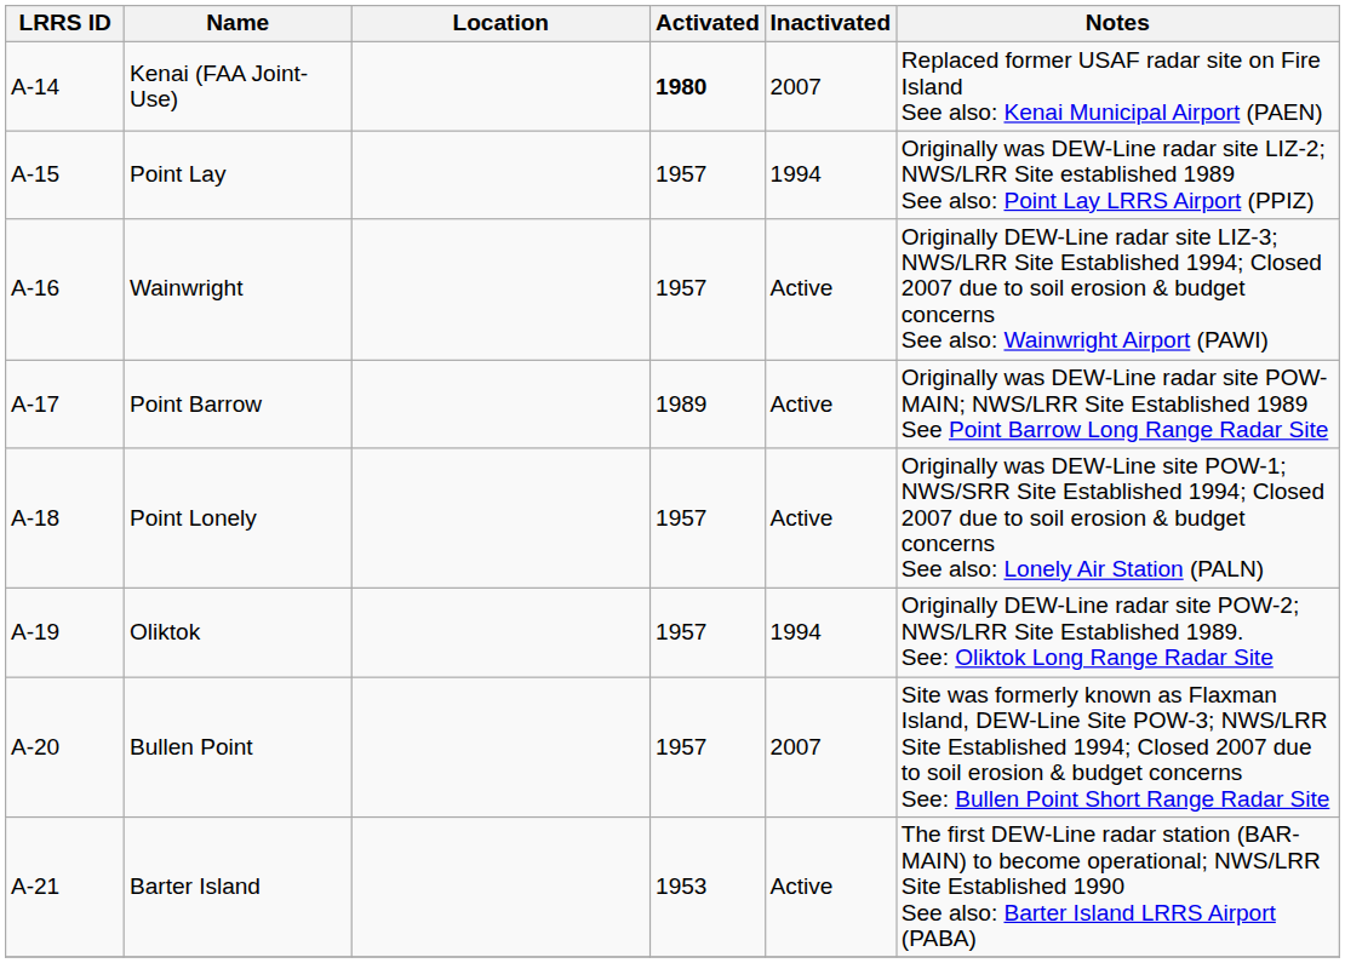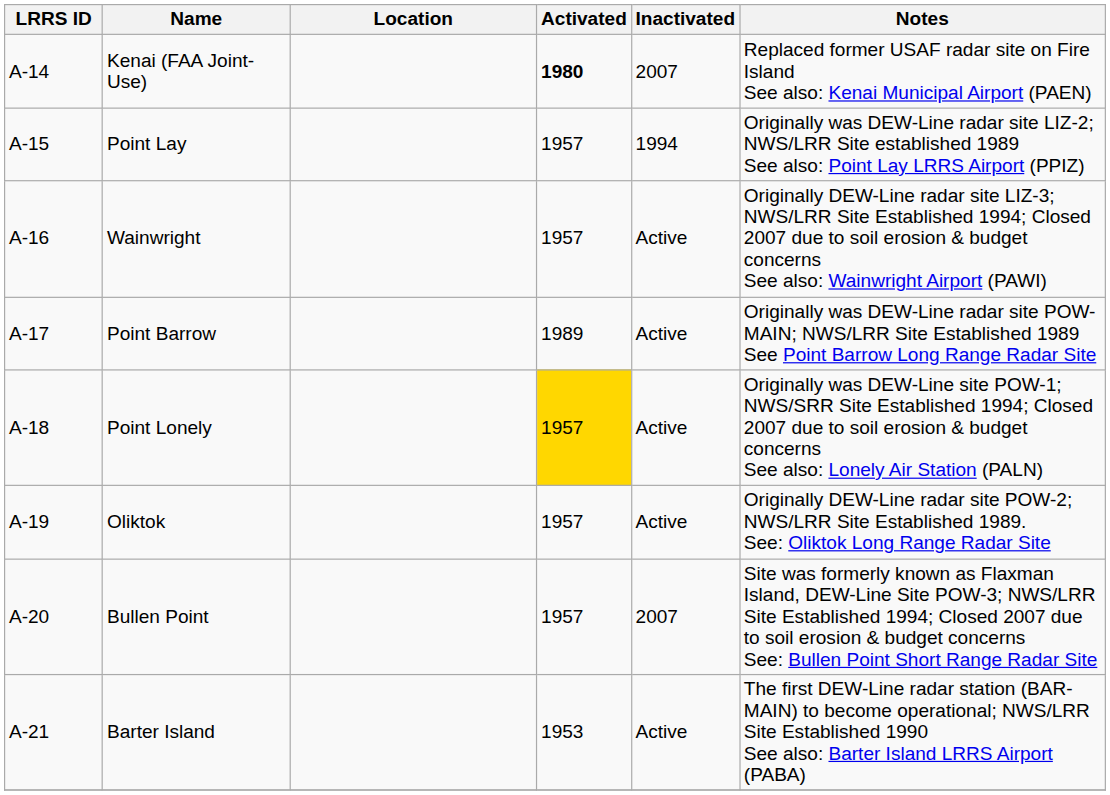Point Lonely | Activated: no background -> gold background
Oliktok | Inactivated: 1994 -> Active
